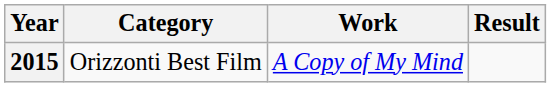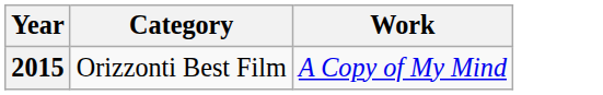- column: Result
